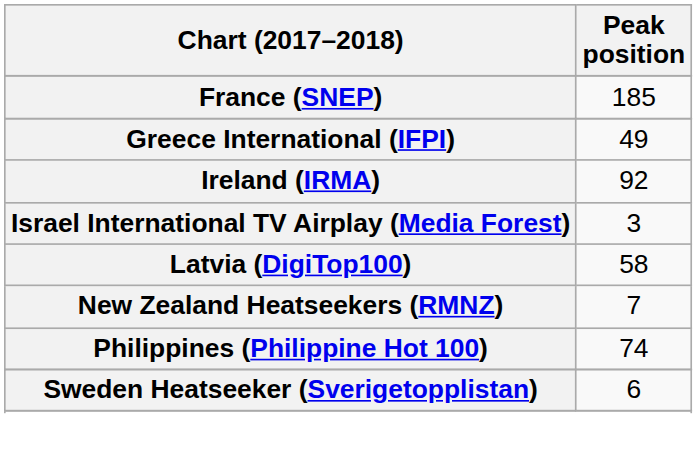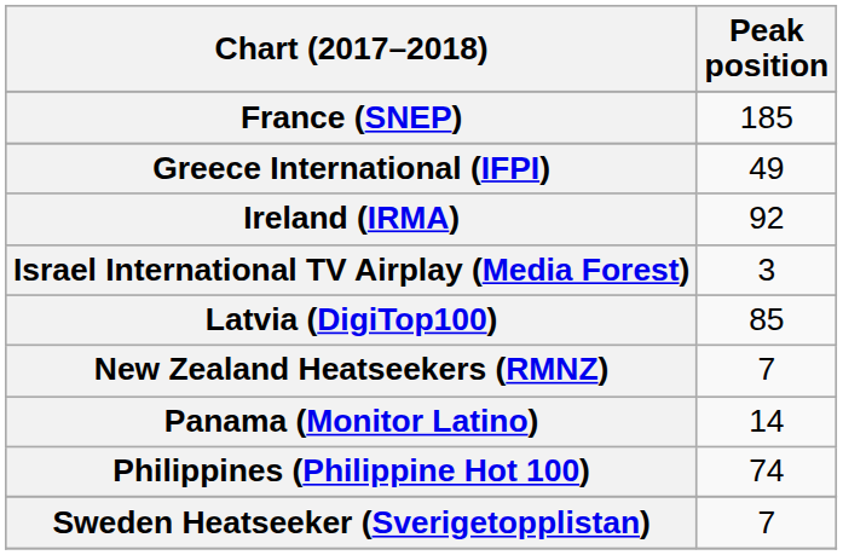Latvia (DigiTop100) | Peak position: 58 -> 85
+ row: Panama (Monitor Latino) | 14
Sweden Heatseeker (Sverigetopplistan) | Peak position: 6 -> 7
